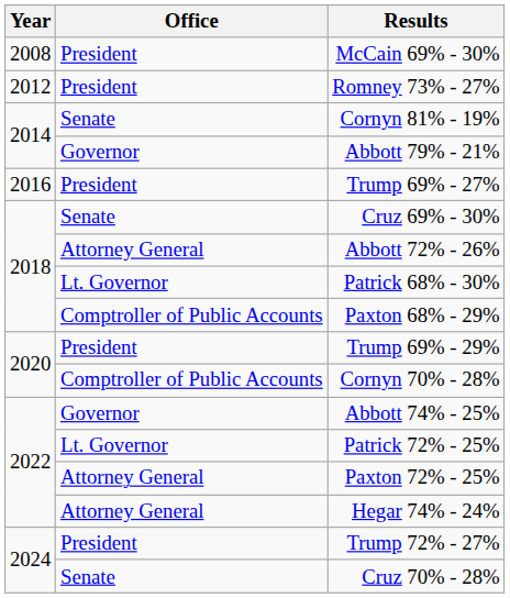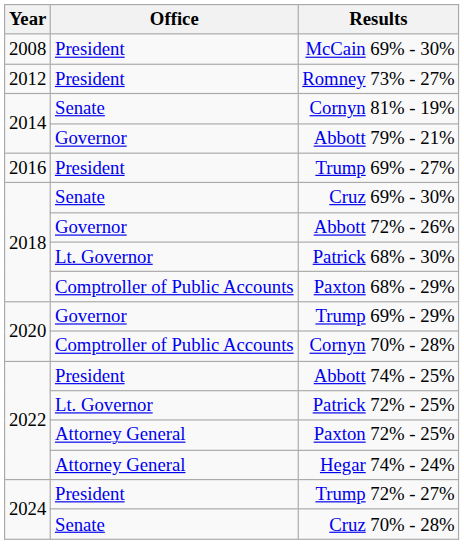Abbott 72% - 26% | Office: Attorney General -> Governor
Trump 69% - 29% | Office: President -> Governor
Abbott 74% - 25% | Office: Governor -> President
